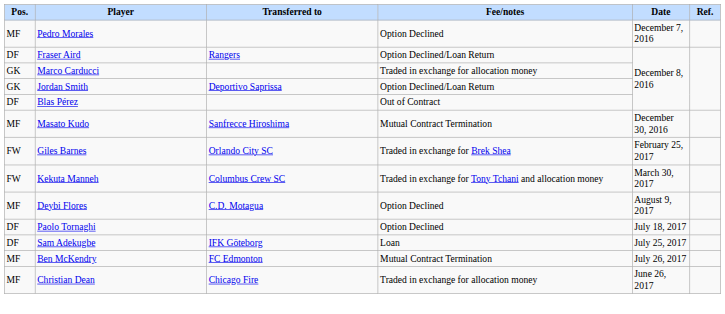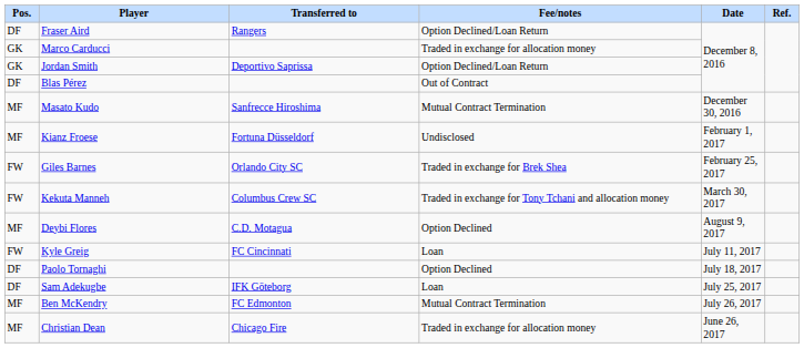- row: MF | Pedro Morales | Option Declined | December 7, 2016
+ row: MF | Kianz Froese | Fortuna Düsseldorf | Undisclosed | February 1, 2017
+ row: FW | Kyle Greig | FC Cincinnati | Loan | July 11, 2017
